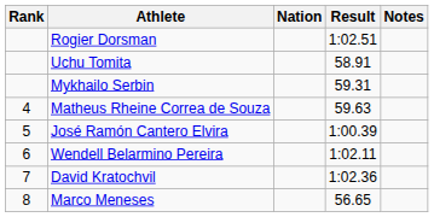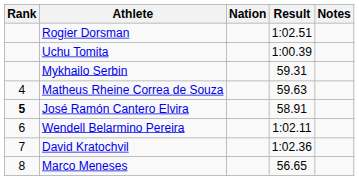Uchu Tomita | Result: 58.91 -> 1:00.39
José Ramón Cantero Elvira | Rank: normal -> bold
José Ramón Cantero Elvira | Result: 1:00.39 -> 58.91
